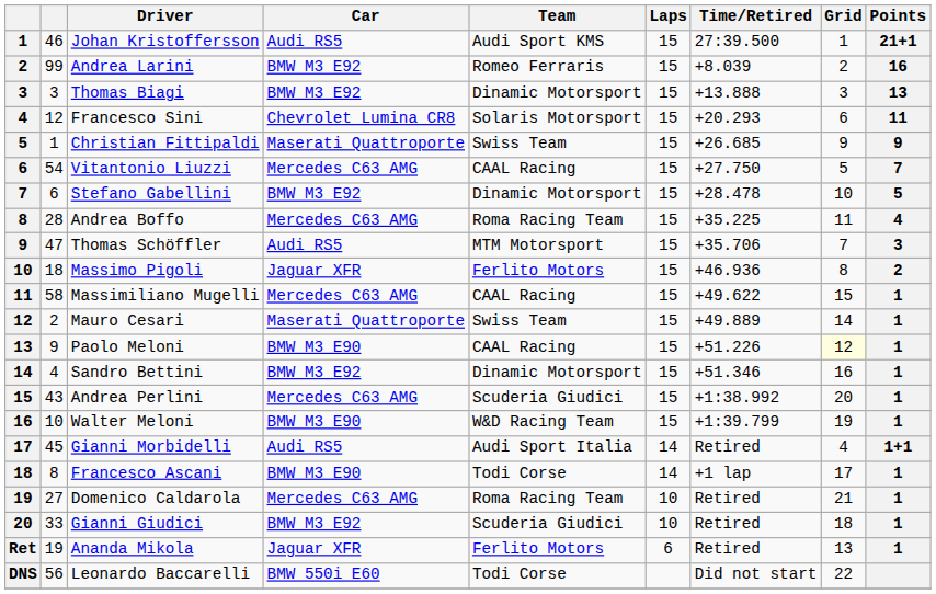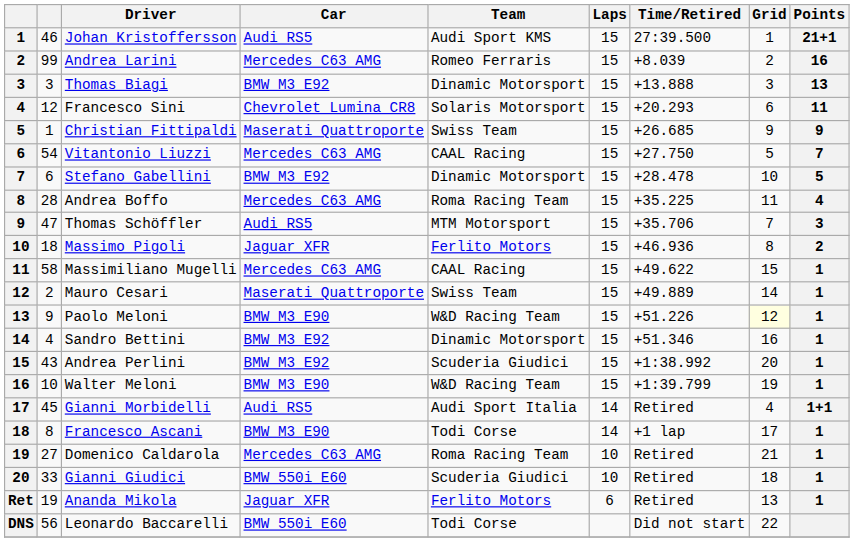Andrea Larini | Car: BMW M3 E92 -> Mercedes C63 AMG
Paolo Meloni | Team: CAAL Racing -> W&D Racing Team
Andrea Perlini | Car: Mercedes C63 AMG -> BMW M3 E92
Gianni Giudici | Car: BMW M3 E92 -> BMW 550i E60
